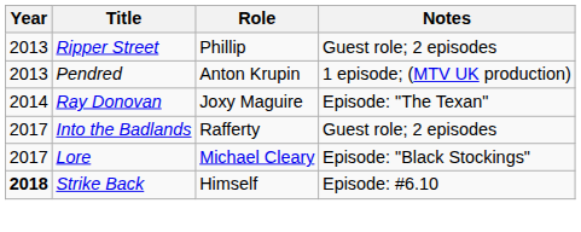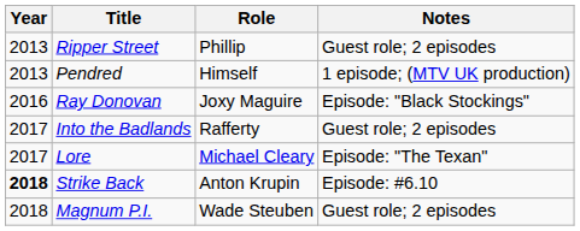Pendred | Role: Anton Krupin -> Himself
Ray Donovan | Year: 2014 -> 2016
Ray Donovan | Notes: Episode: "The Texan" -> Episode: "Black Stockings"
Lore | Notes: Episode: "Black Stockings" -> Episode: "The Texan"
Strike Back | Role: Himself -> Anton Krupin
+ row: 2018 | Magnum P.I. | Wade Steuben | Guest role; 2 episodes
